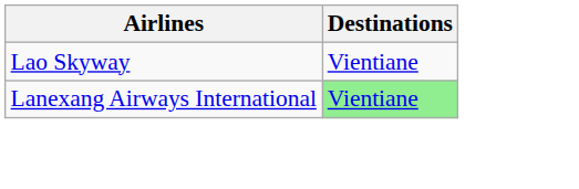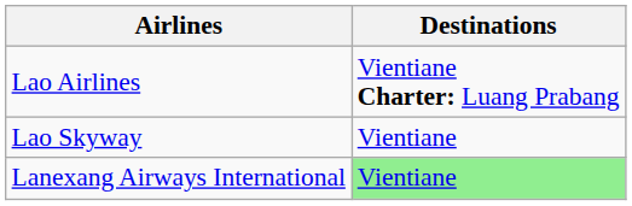+ row: Lao Airlines | Vientiane Charter: Luang Prabang
